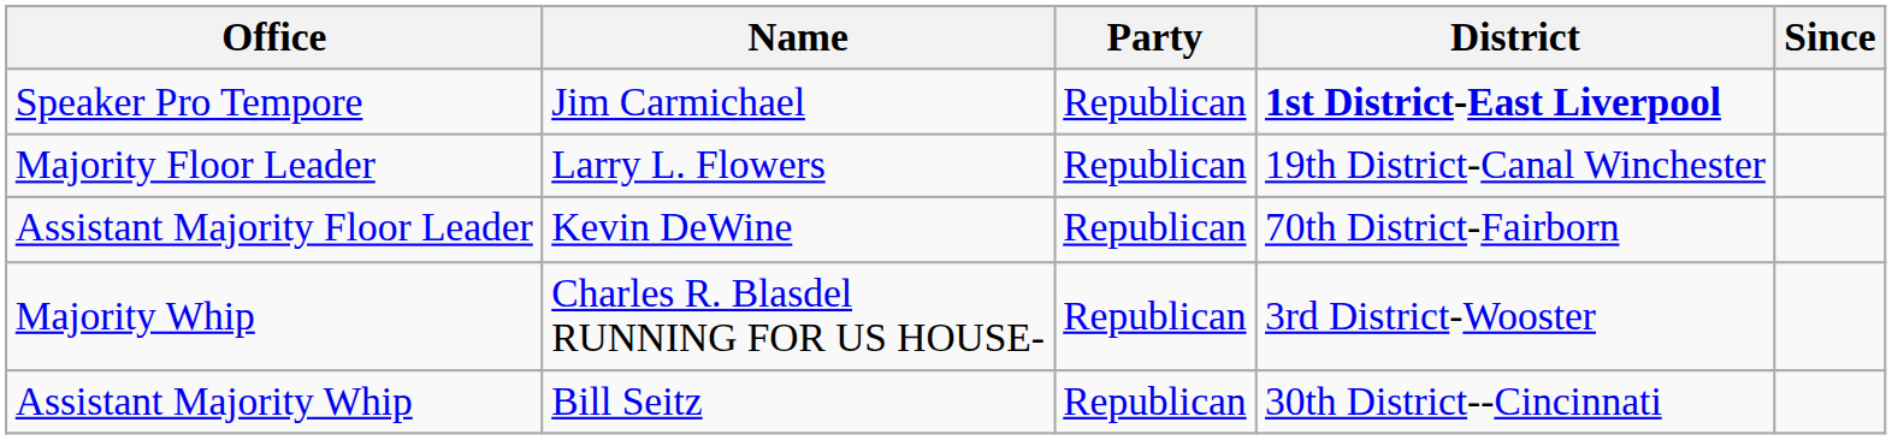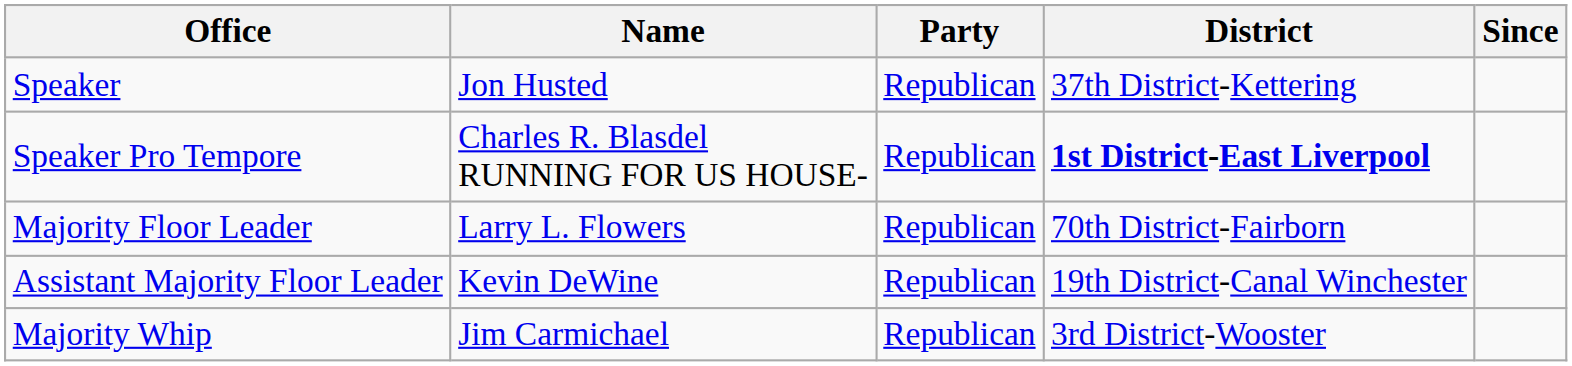+ row: Speaker | Jon Husted | Republican | 37th District-Kettering
Speaker Pro Tempore | Name: Jim Carmichael -> Charles R. Blasdel RUNNING FOR US HOUSE-
Majority Floor Leader | District: 19th District-Canal Winchester -> 70th District-Fairborn
Assistant Majority Floor Leader | District: 70th District-Fairborn -> 19th District-Canal Winchester
Majority Whip | Name: Charles R. Blasdel RUNNING FOR US HOUSE- -> Jim Carmichael
- row: Assistant Majority Whip | Bill Seitz | Republican | 30th District--Cincinnati
